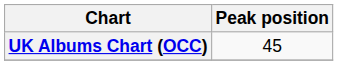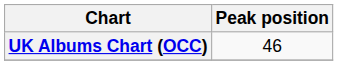UK Albums Chart (OCC) | Peak position: 45 -> 46
